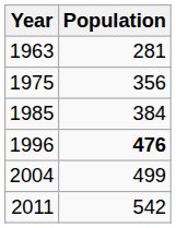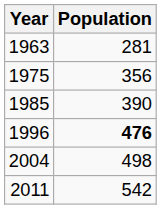1985 | Population: 384 -> 390
2004 | Population: 499 -> 498
